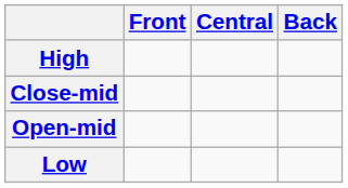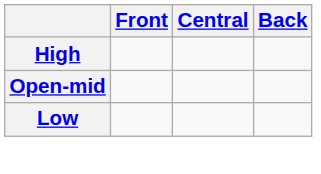- row: Close-mid
